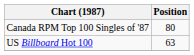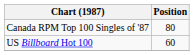US Billboard Hot 100 | Position: 63 -> 60
